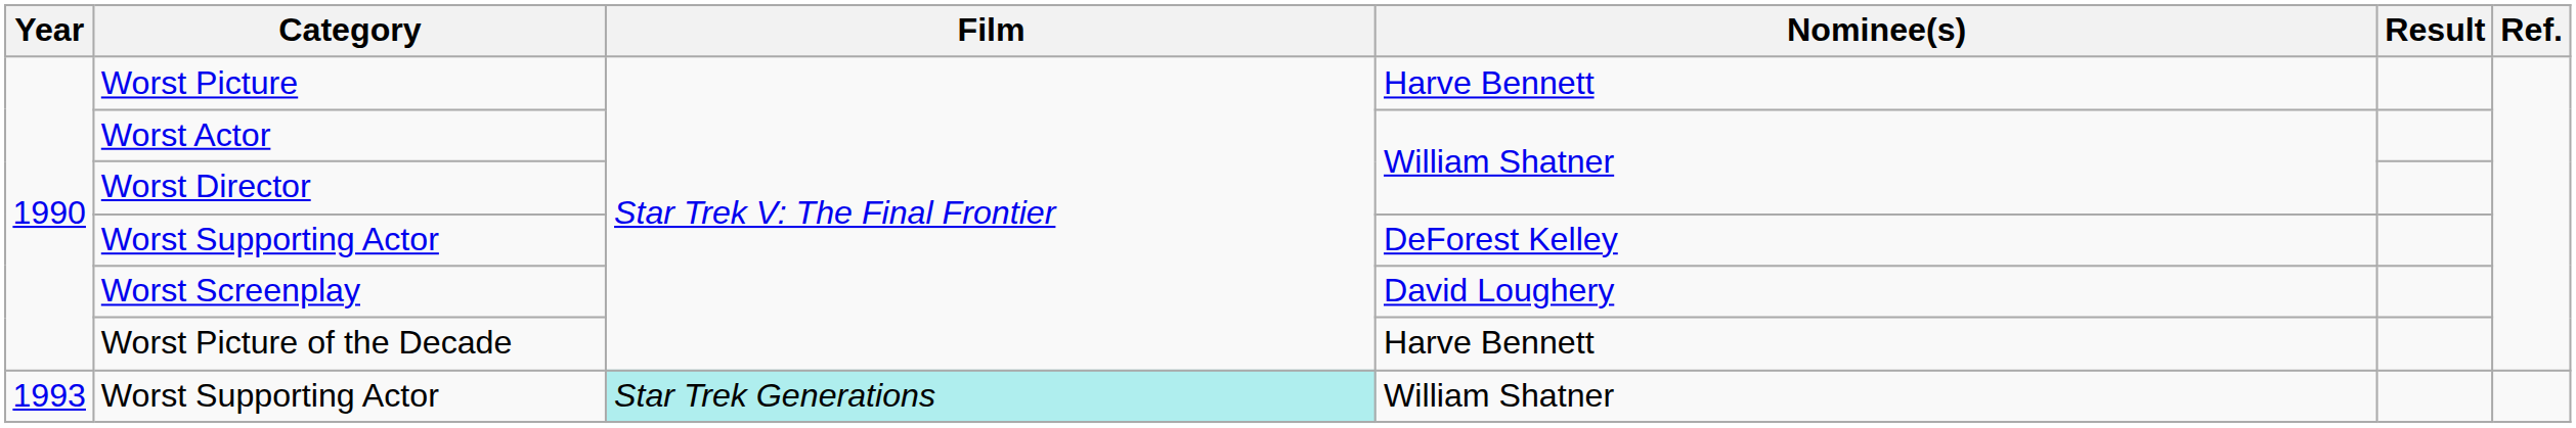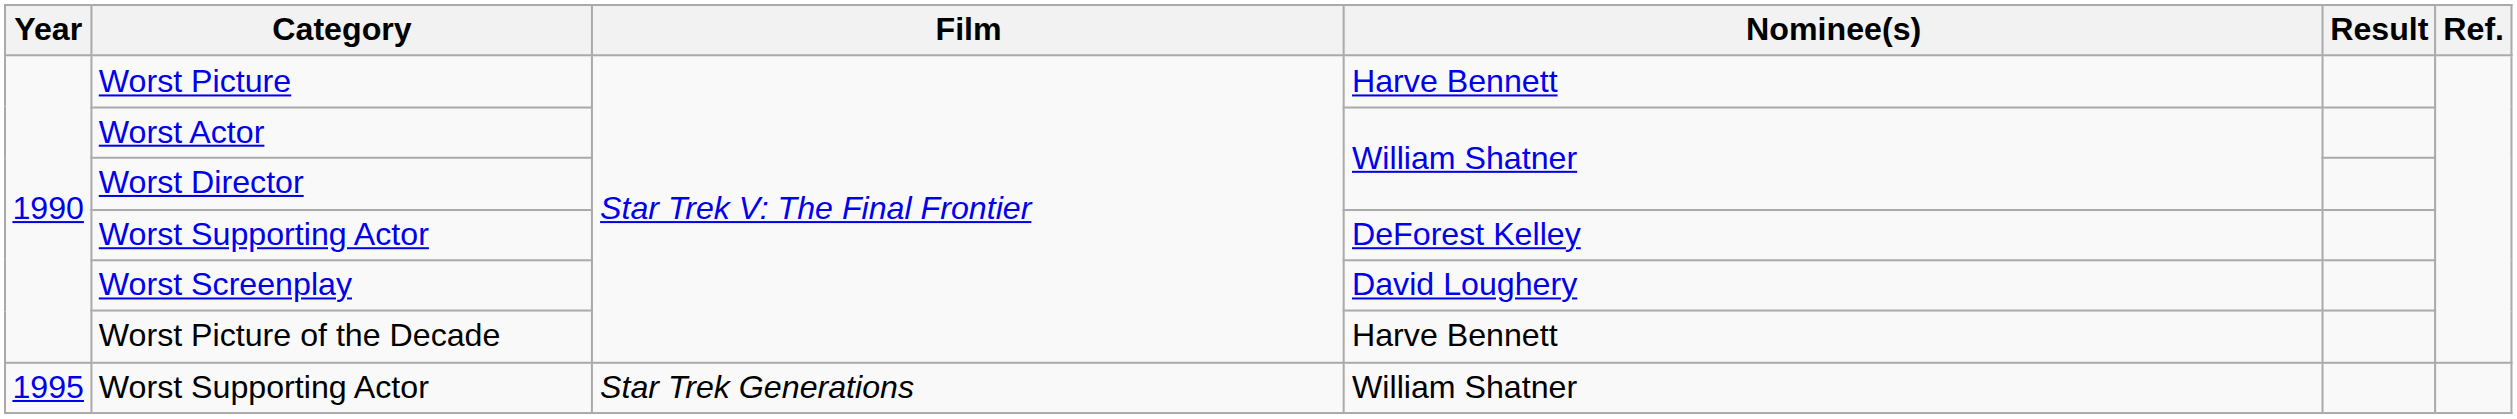Worst Supporting Actor / William Shatner | Year: 1993 -> 1995
Worst Supporting Actor / William Shatner | Film: paleturquoise background -> no background
